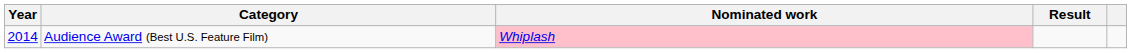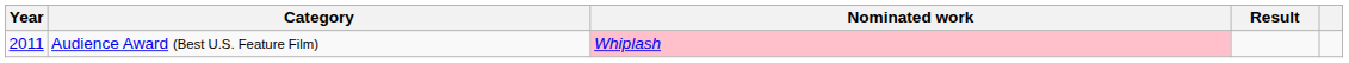Audience Award (Best U.S. Feature Film) | Year: 2014 -> 2011
